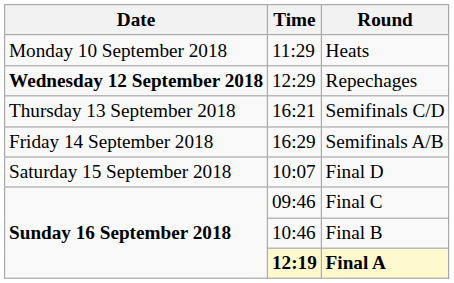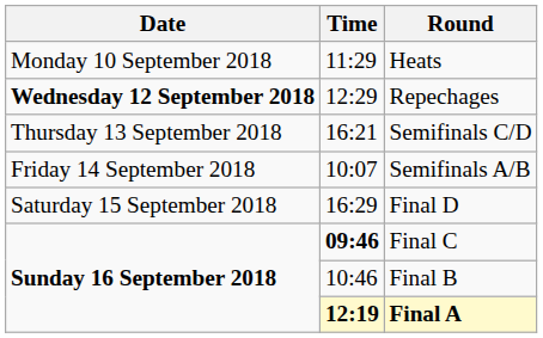Semifinals A/B | Time: 16:29 -> 10:07
Final D | Time: 10:07 -> 16:29
Final C | Time: normal -> bold
